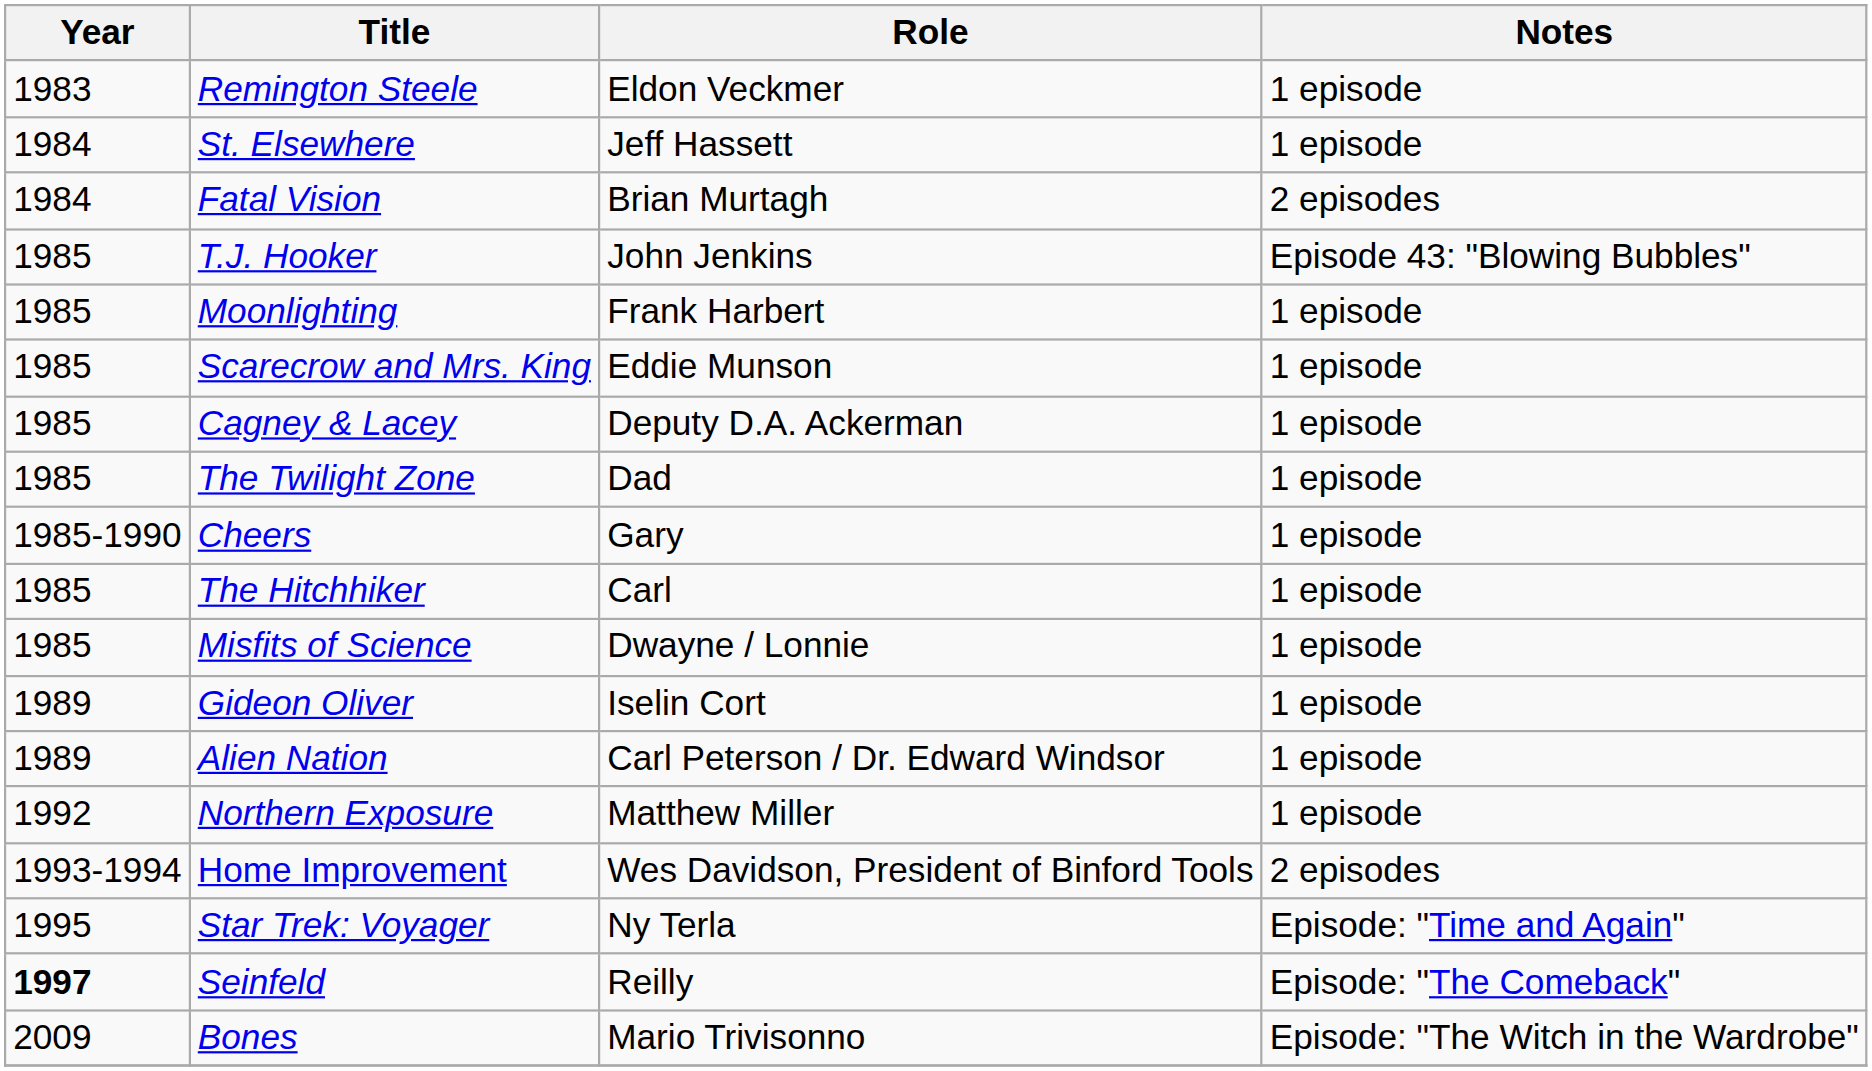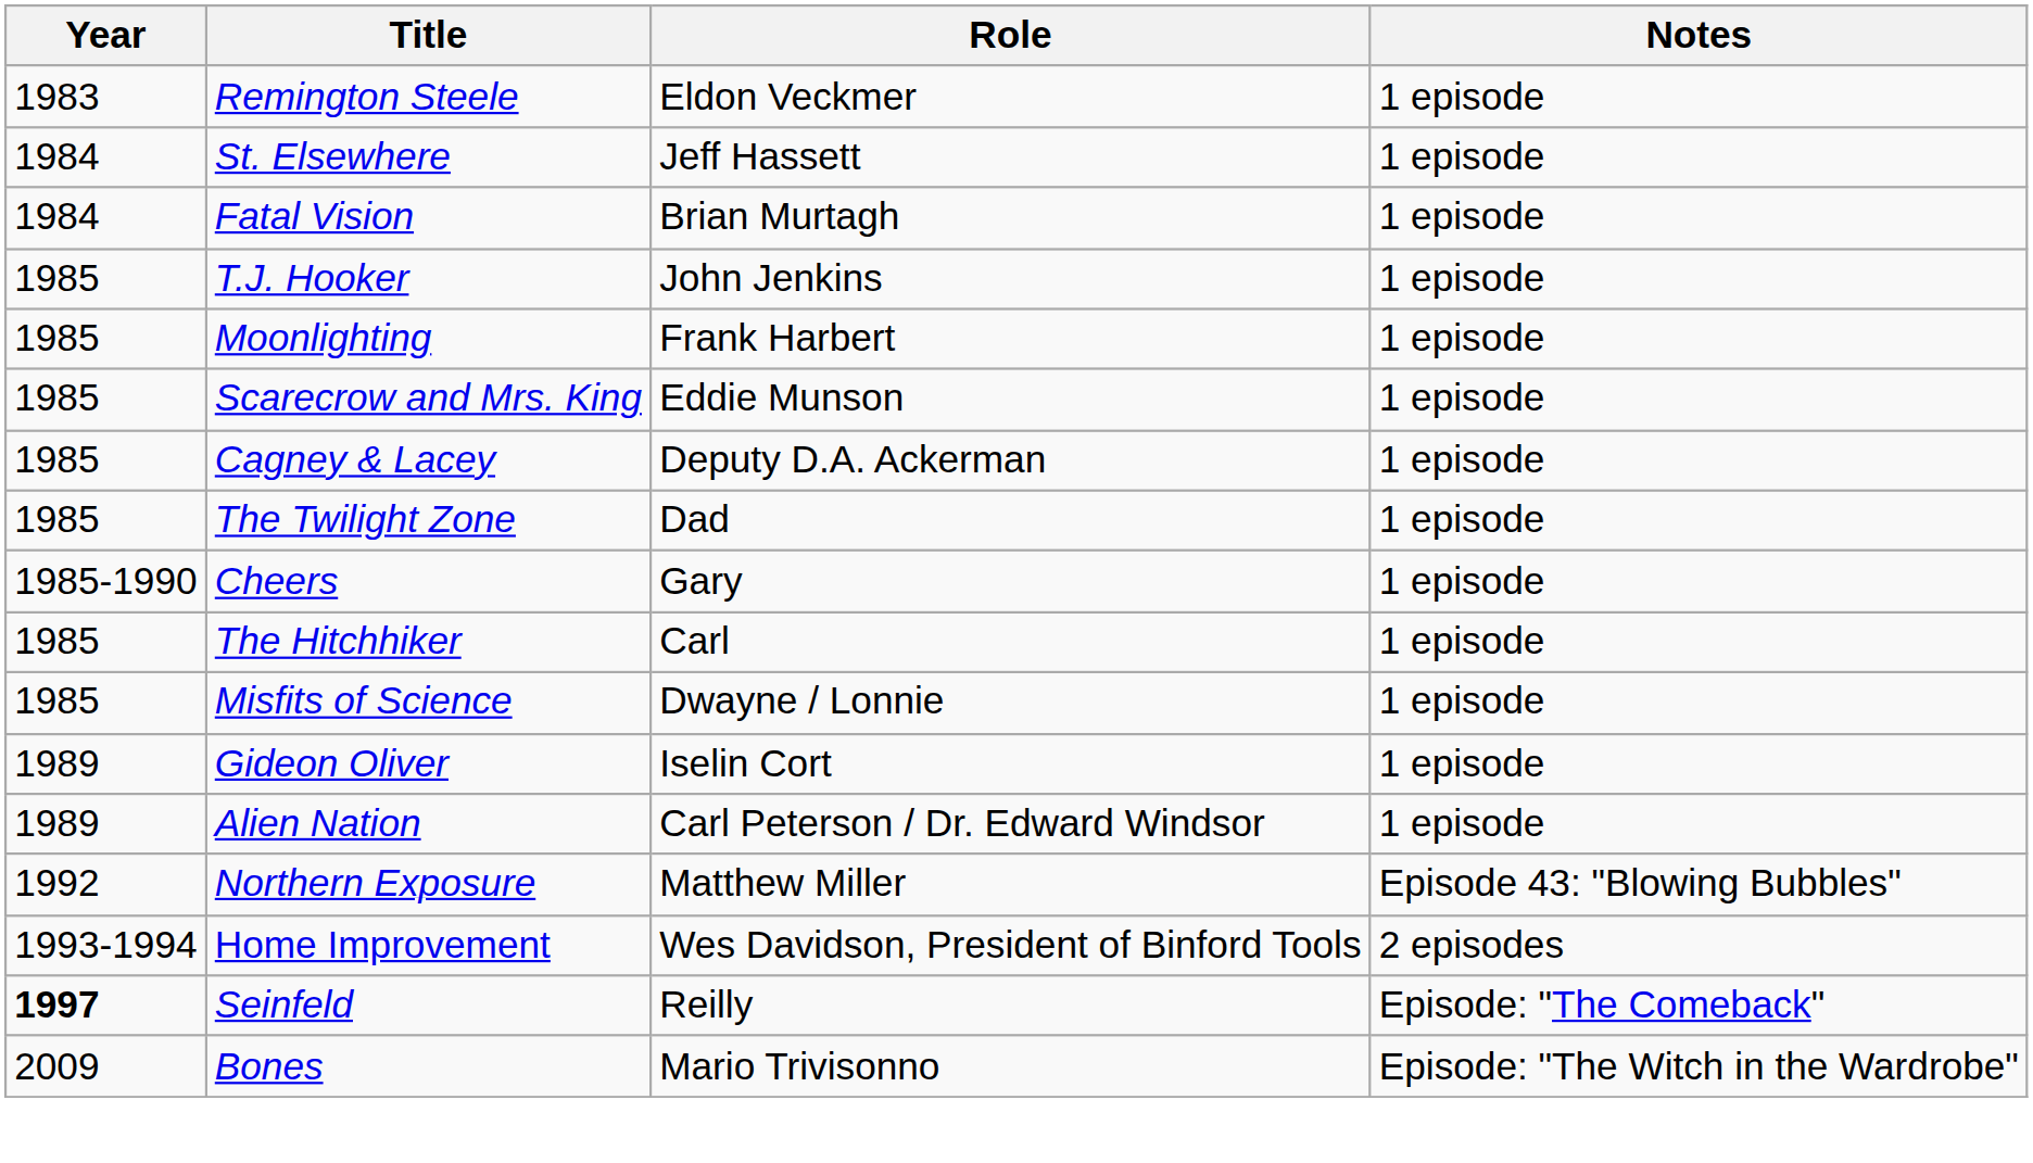Fatal Vision | Notes: 2 episodes -> 1 episode
T.J. Hooker | Notes: Episode 43: "Blowing Bubbles" -> 1 episode
Northern Exposure | Notes: 1 episode -> Episode 43: "Blowing Bubbles"
- row: 1995 | Star Trek: Voyager | Ny Terla | Episode: "Time and Again"
